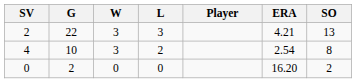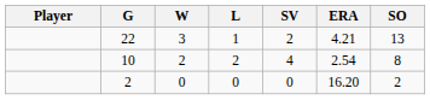columns swapped: Player <-> SV
22 | L: 3 -> 1
10 | W: 3 -> 2
